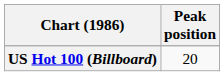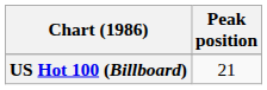US Hot 100 (Billboard) | Peak position: 20 -> 21
